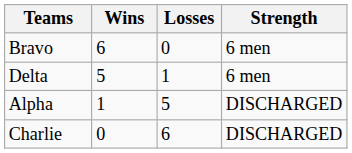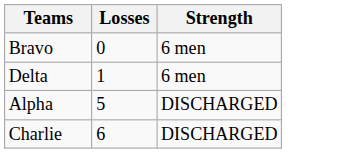- column: Wins | 6 | 5 | 1 | 0
